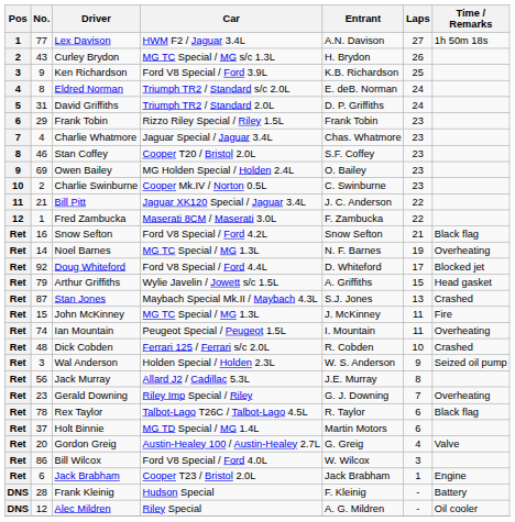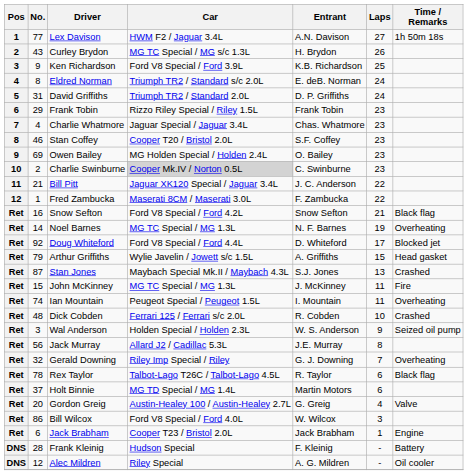Charlie Swinburne | Car: no background -> lightgrey background
Gerald Downing | No.: 23 -> 32
